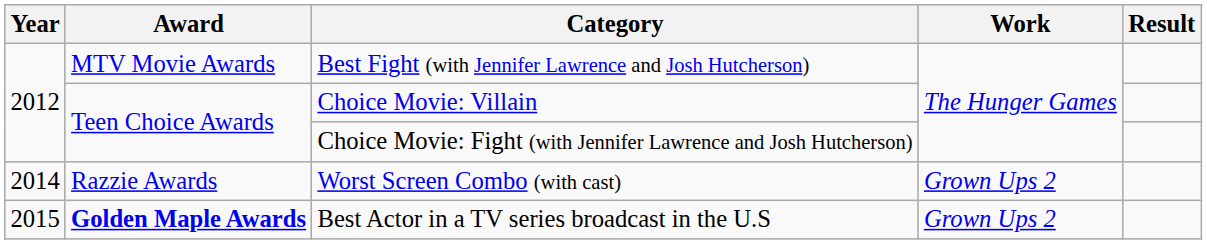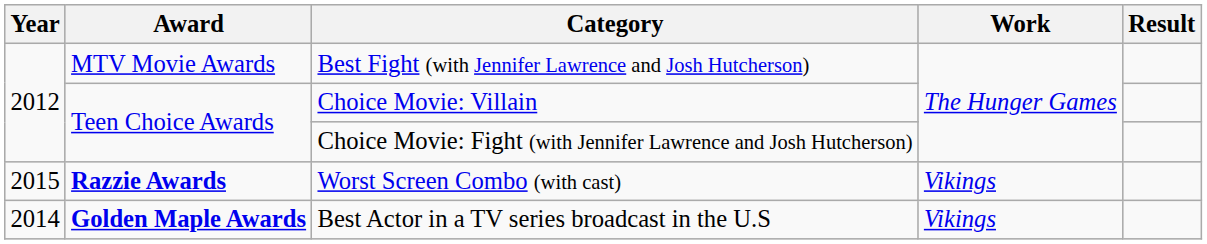Worst Screen Combo (with cast) | Year: 2014 -> 2015
Worst Screen Combo (with cast) | Award: normal -> bold
Worst Screen Combo (with cast) | Work: Grown Ups 2 -> Vikings
Best Actor in a TV series broadcast in the U.S | Year: 2015 -> 2014
Best Actor in a TV series broadcast in the U.S | Work: Grown Ups 2 -> Vikings
